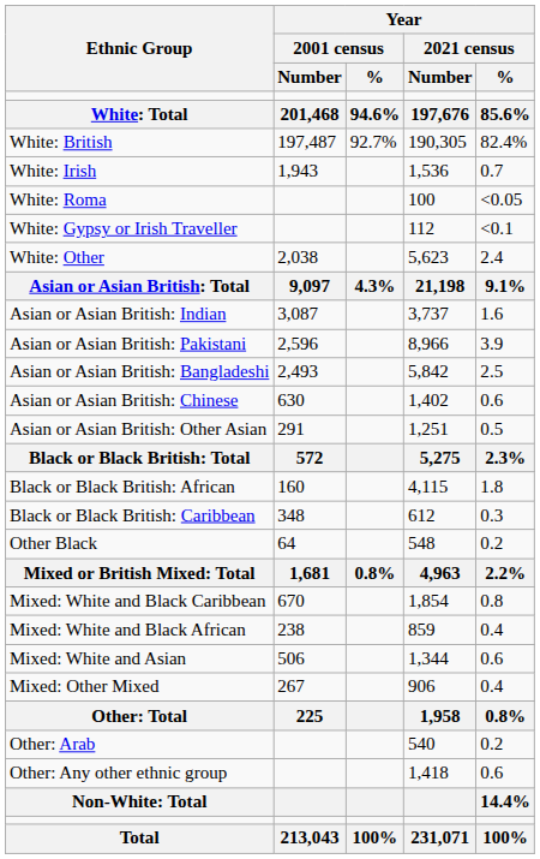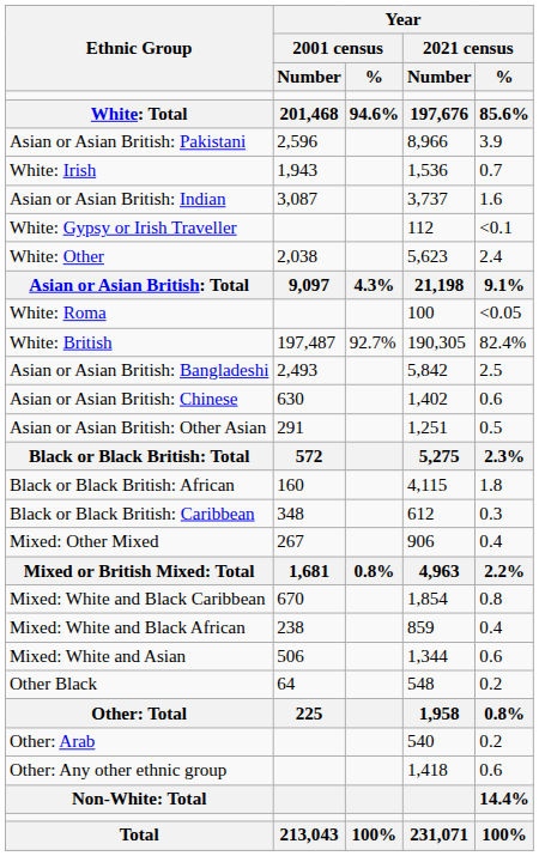rows swapped: White: British <-> Asian or Asian British: Pakistani
rows swapped: White: Roma <-> Asian or Asian British: Indian
rows swapped: Other Black <-> Mixed: Other Mixed
